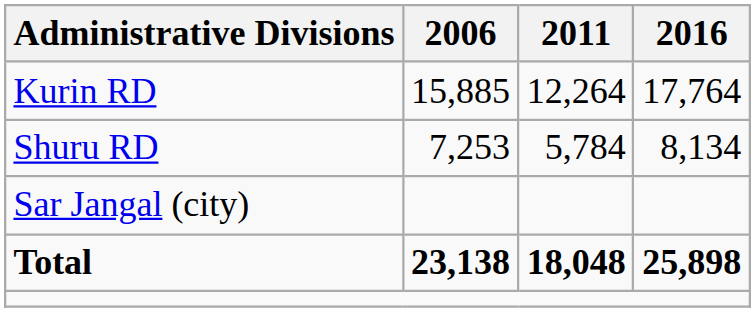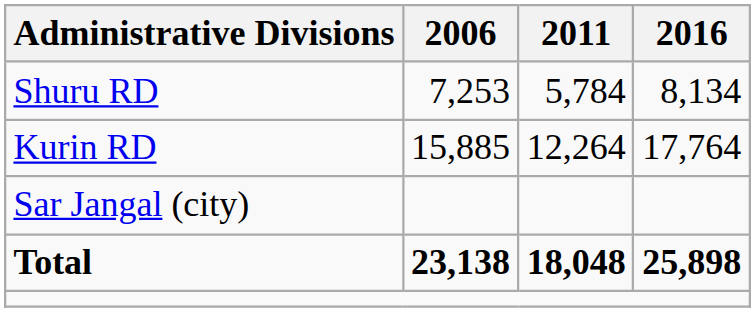rows swapped: Kurin RD <-> Shuru RD
